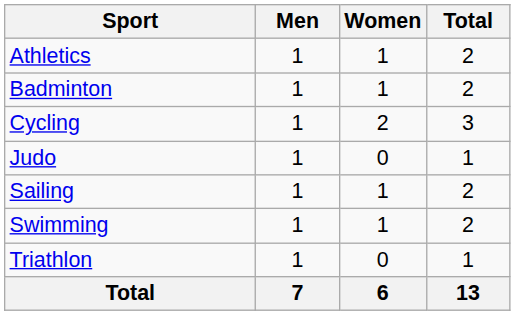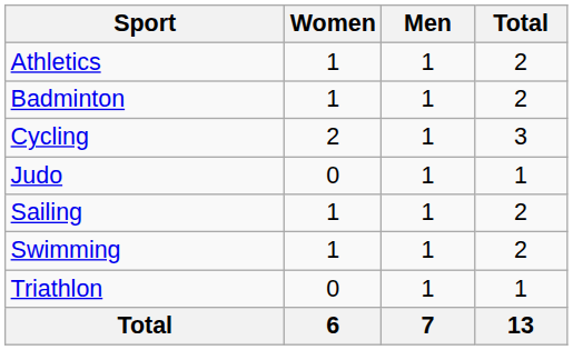columns swapped: Men <-> Women
